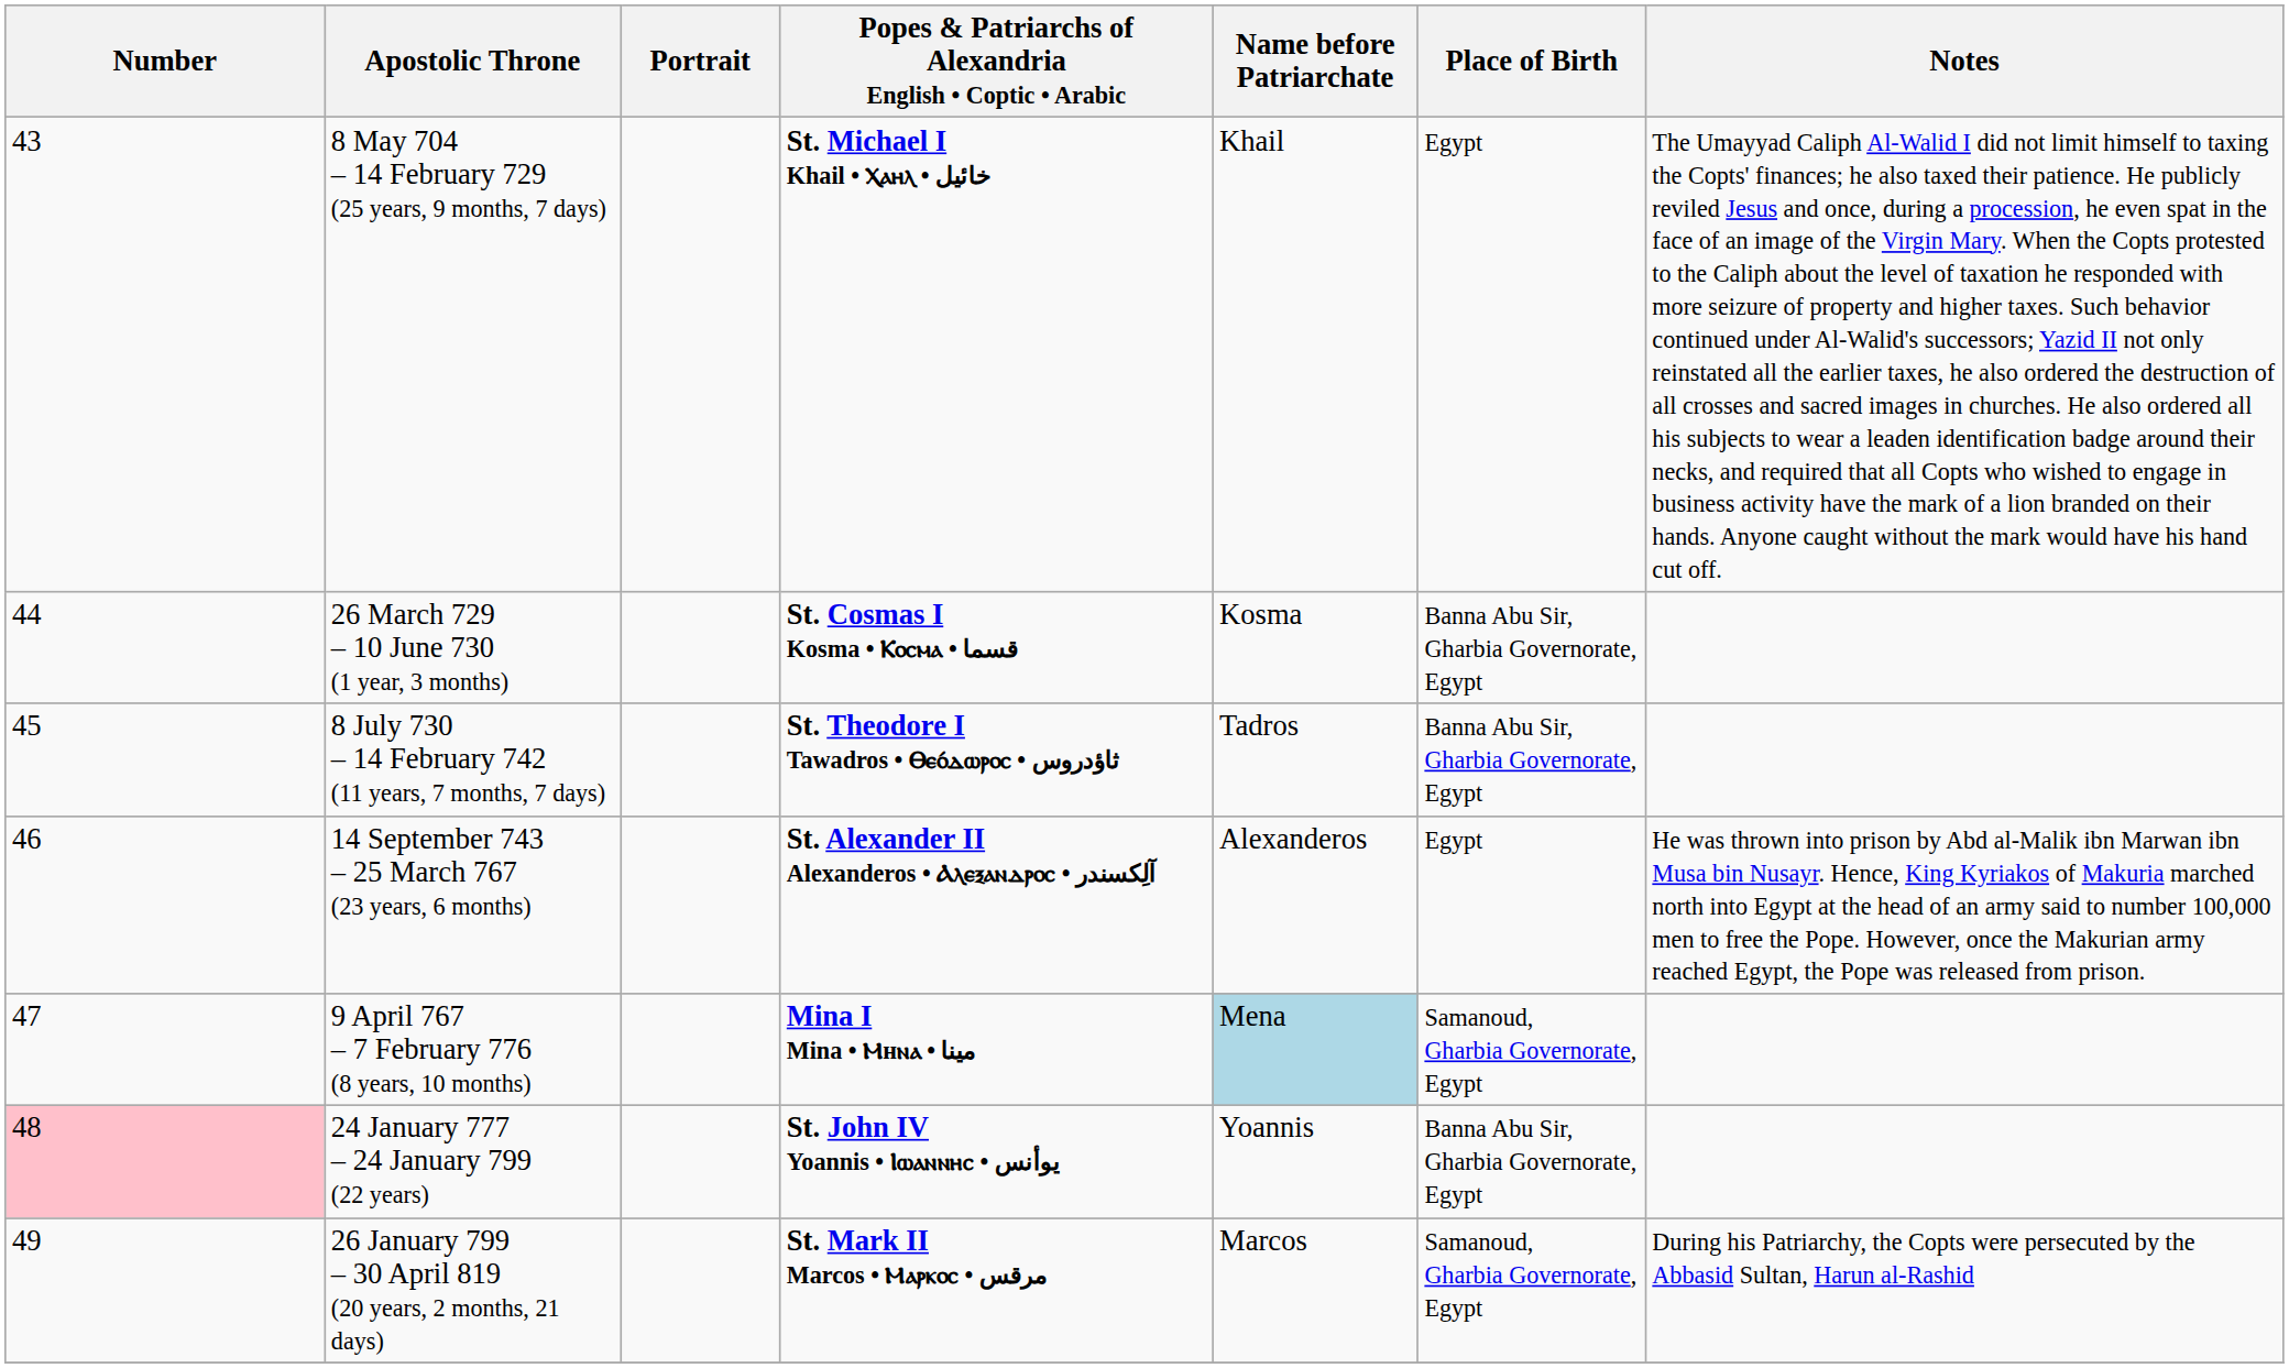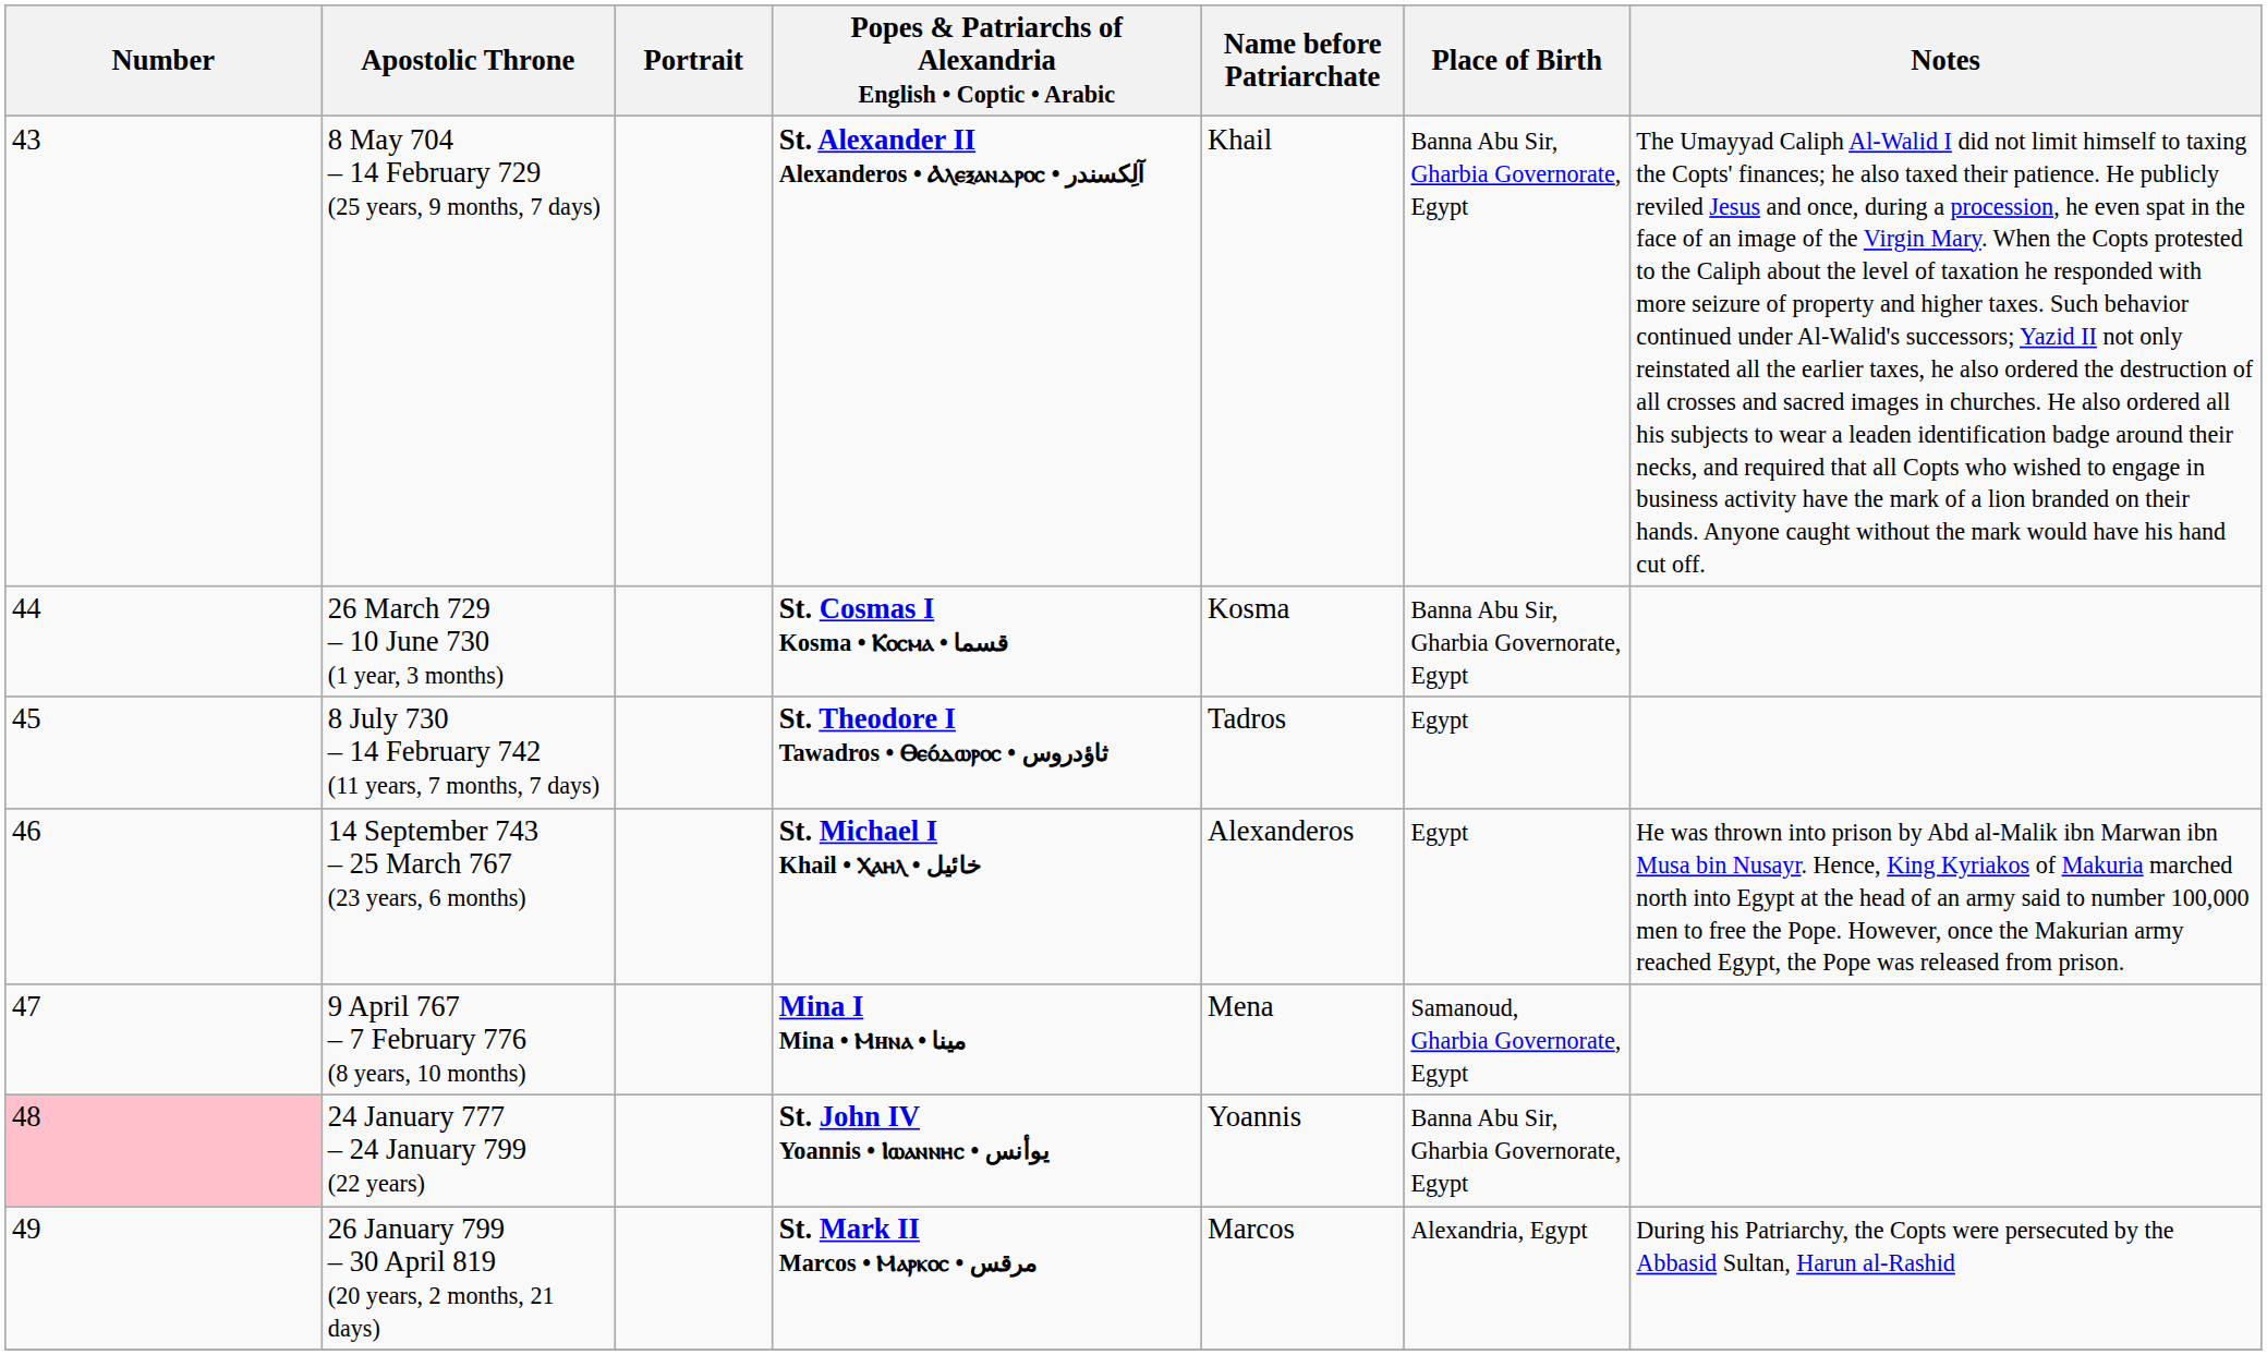8 May 704 – 14 February 729 (25 years, 9 months, 7 days) | Popes & Patriarchs of Alexandria English • Coptic • Arabic: St. Michael I Khail • Ⲭⲁⲏⲗ • خائيل -> St. Alexander II Alexanderos • Ⲁⲗⲉⲝⲁⲛⲇⲣⲟⲥ • آلِكسندر
8 May 704 – 14 February 729 (25 years, 9 months, 7 days) | Place of Birth: Egypt -> Banna Abu Sir, Gharbia Governorate, Egypt
8 July 730 – 14 February 742 (11 years, 7 months, 7 days) | Place of Birth: Banna Abu Sir, Gharbia Governorate, Egypt -> Egypt
14 September 743 – 25 March 767 (23 years, 6 months) | Popes & Patriarchs of Alexandria English • Coptic • Arabic: St. Alexander II Alexanderos • Ⲁⲗⲉⲝⲁⲛⲇⲣⲟⲥ • آلِكسندر -> St. Michael I Khail • Ⲭⲁⲏⲗ • خائيل
9 April 767 – 7 February 776 (8 years, 10 months) | Name before Patriarchate: lightblue background -> no background
26 January 799 – 30 April 819 (20 years, 2 months, 21 days) | Place of Birth: Samanoud, Gharbia Governorate, Egypt -> Alexandria, Egypt
